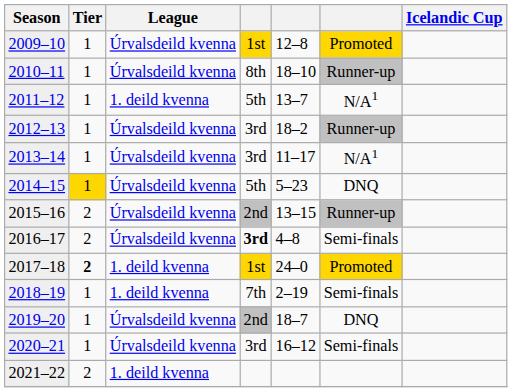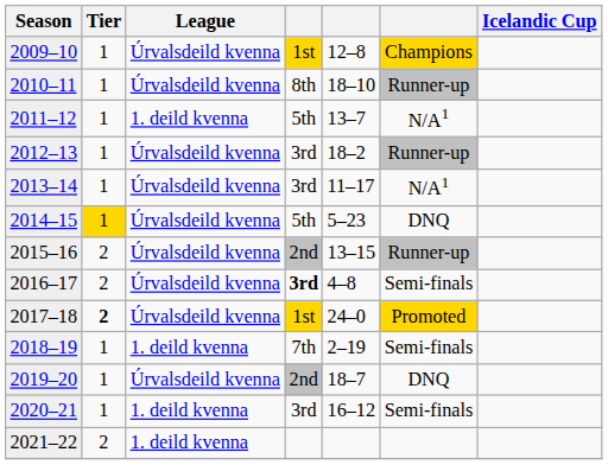2009–10 | column 6: Promoted -> Champions
2017–18 | League: 1. deild kvenna -> Úrvalsdeild kvenna
2020–21 | League: Úrvalsdeild kvenna -> 1. deild kvenna
